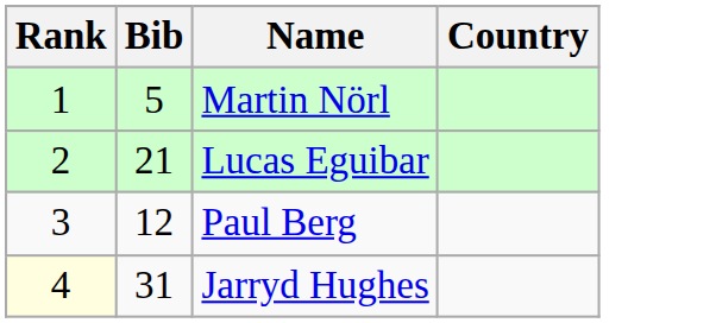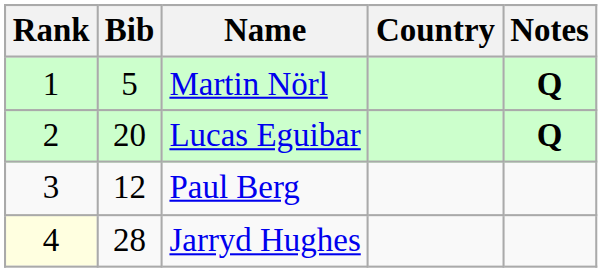+ column: Notes | Q | Q
Lucas Eguibar | Bib: 21 -> 20
Jarryd Hughes | Bib: 31 -> 28
